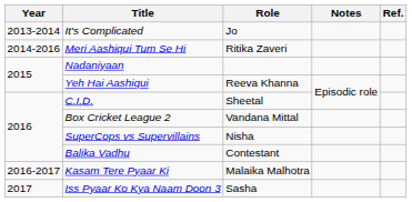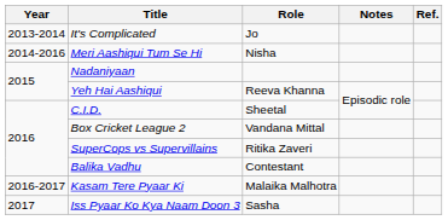Meri Aashiqui Tum Se Hi | Role: Ritika Zaveri -> Nisha
SuperCops vs Supervillains | Role: Nisha -> Ritika Zaveri
